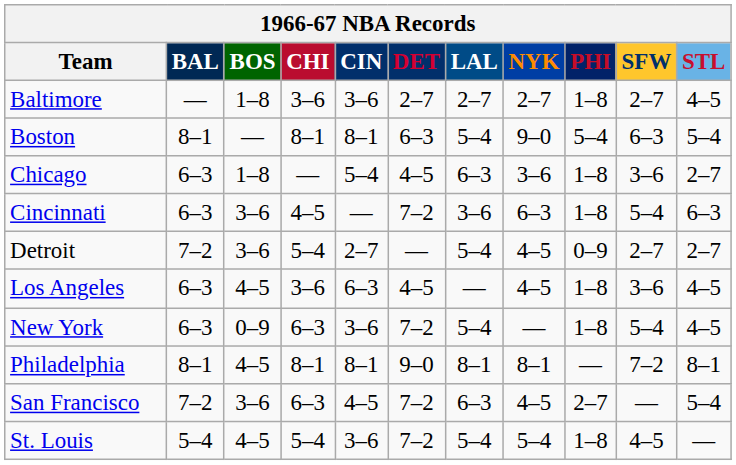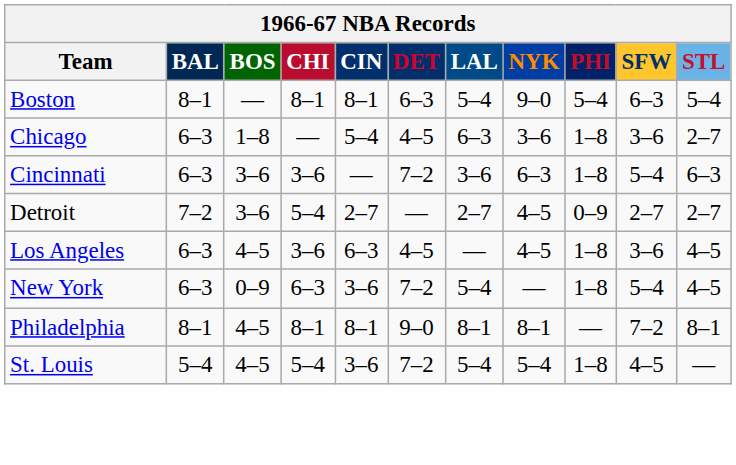- row: Baltimore | — | 1–8 | 3–6 | 3–6 | 2–7 | 2–7 | 2–7 | 1–8 | 2–7 | 4–5
Cincinnati | CHI: 4–5 -> 3–6
Detroit | LAL: 5–4 -> 2–7
- row: San Francisco | 7–2 | 3–6 | 6–3 | 4–5 | 7–2 | 6–3 | 4–5 | 2–7 | — | 5–4
